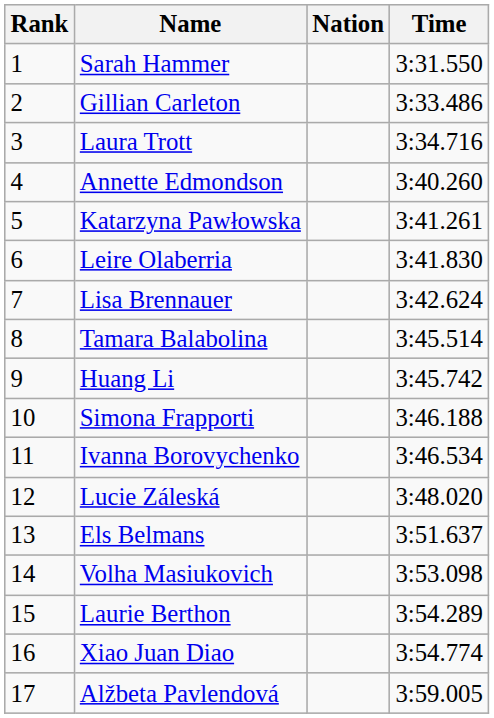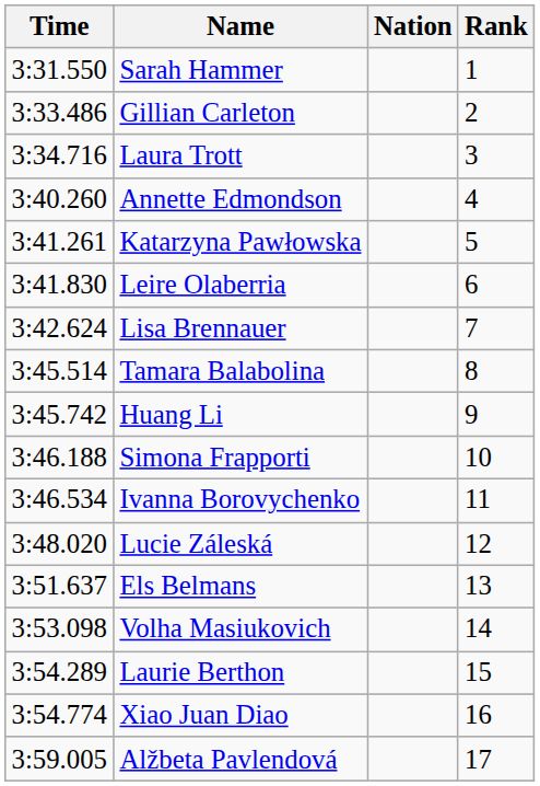columns swapped: Rank <-> Time
